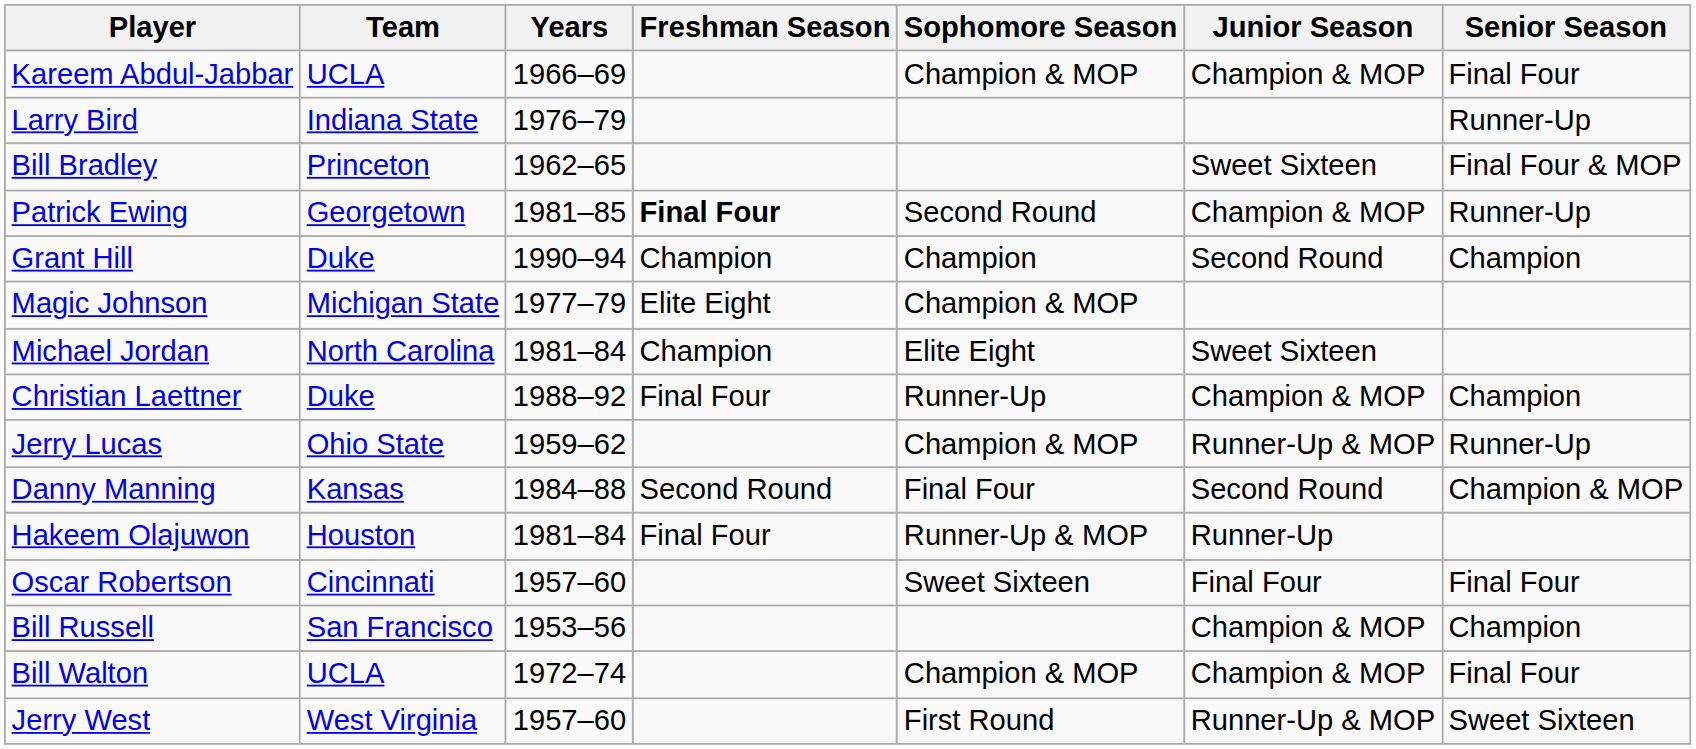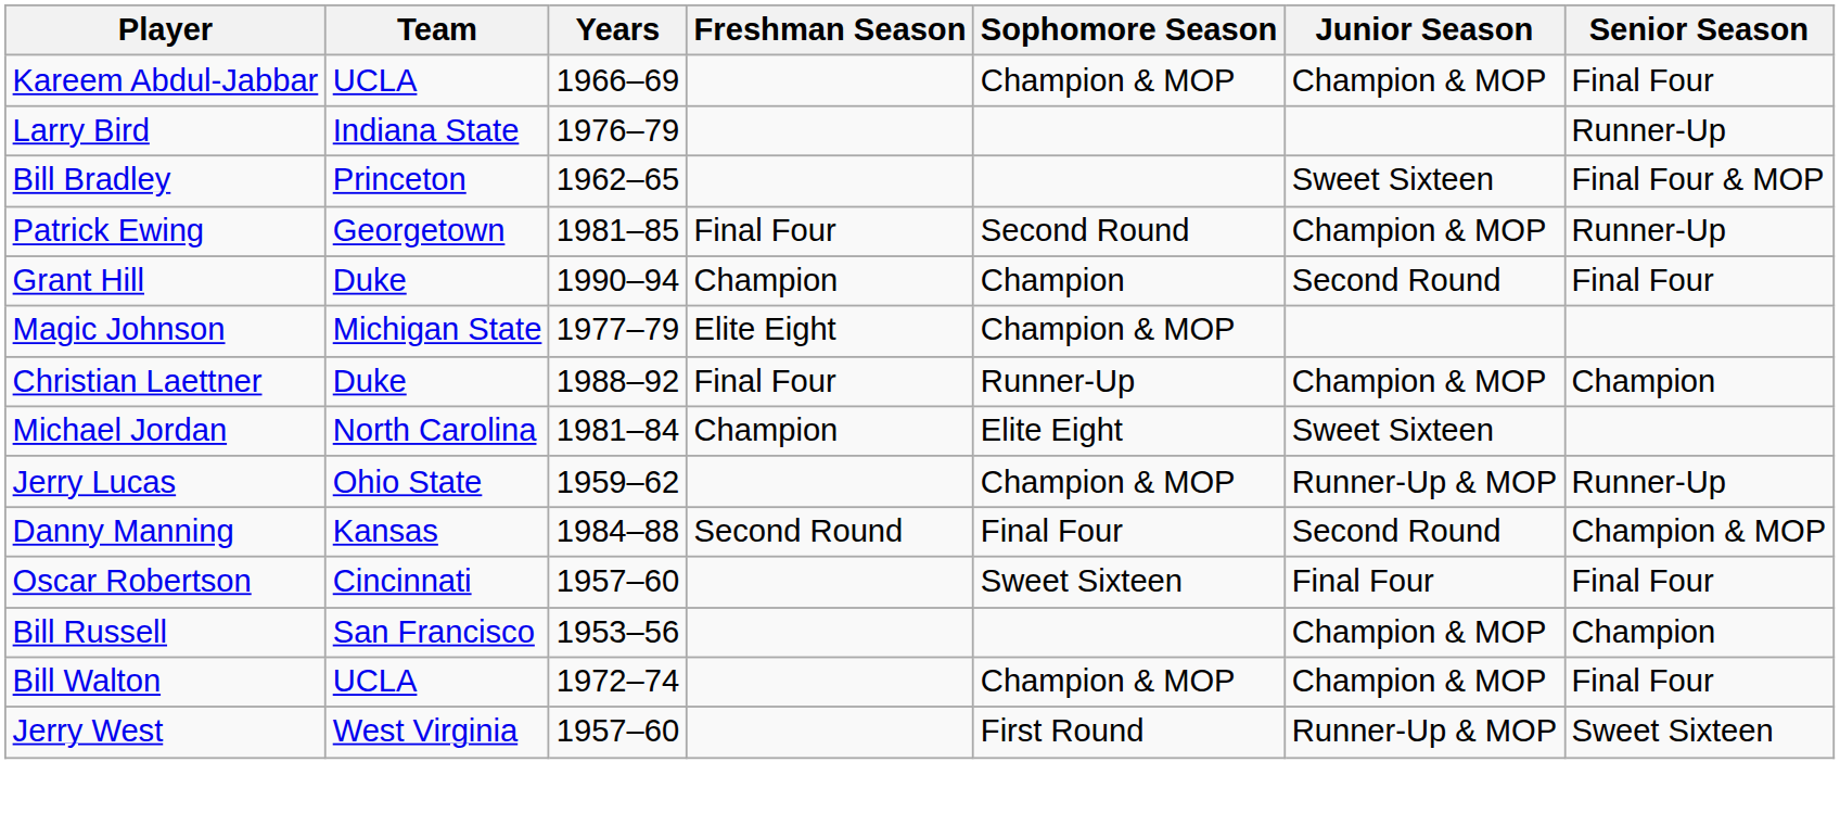Patrick Ewing | Freshman Season: bold -> normal
Grant Hill | Senior Season: Champion -> Final Four
rows swapped: Michael Jordan <-> Christian Laettner
- row: Hakeem Olajuwon | Houston | 1981–84 | Final Four | Runner-Up & MOP | Runner-Up
